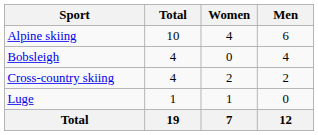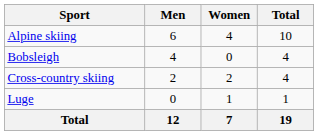columns swapped: Men <-> Total
